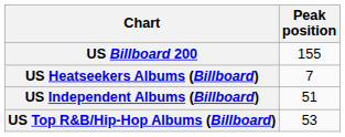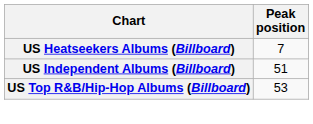- row: US Billboard 200 | 155
